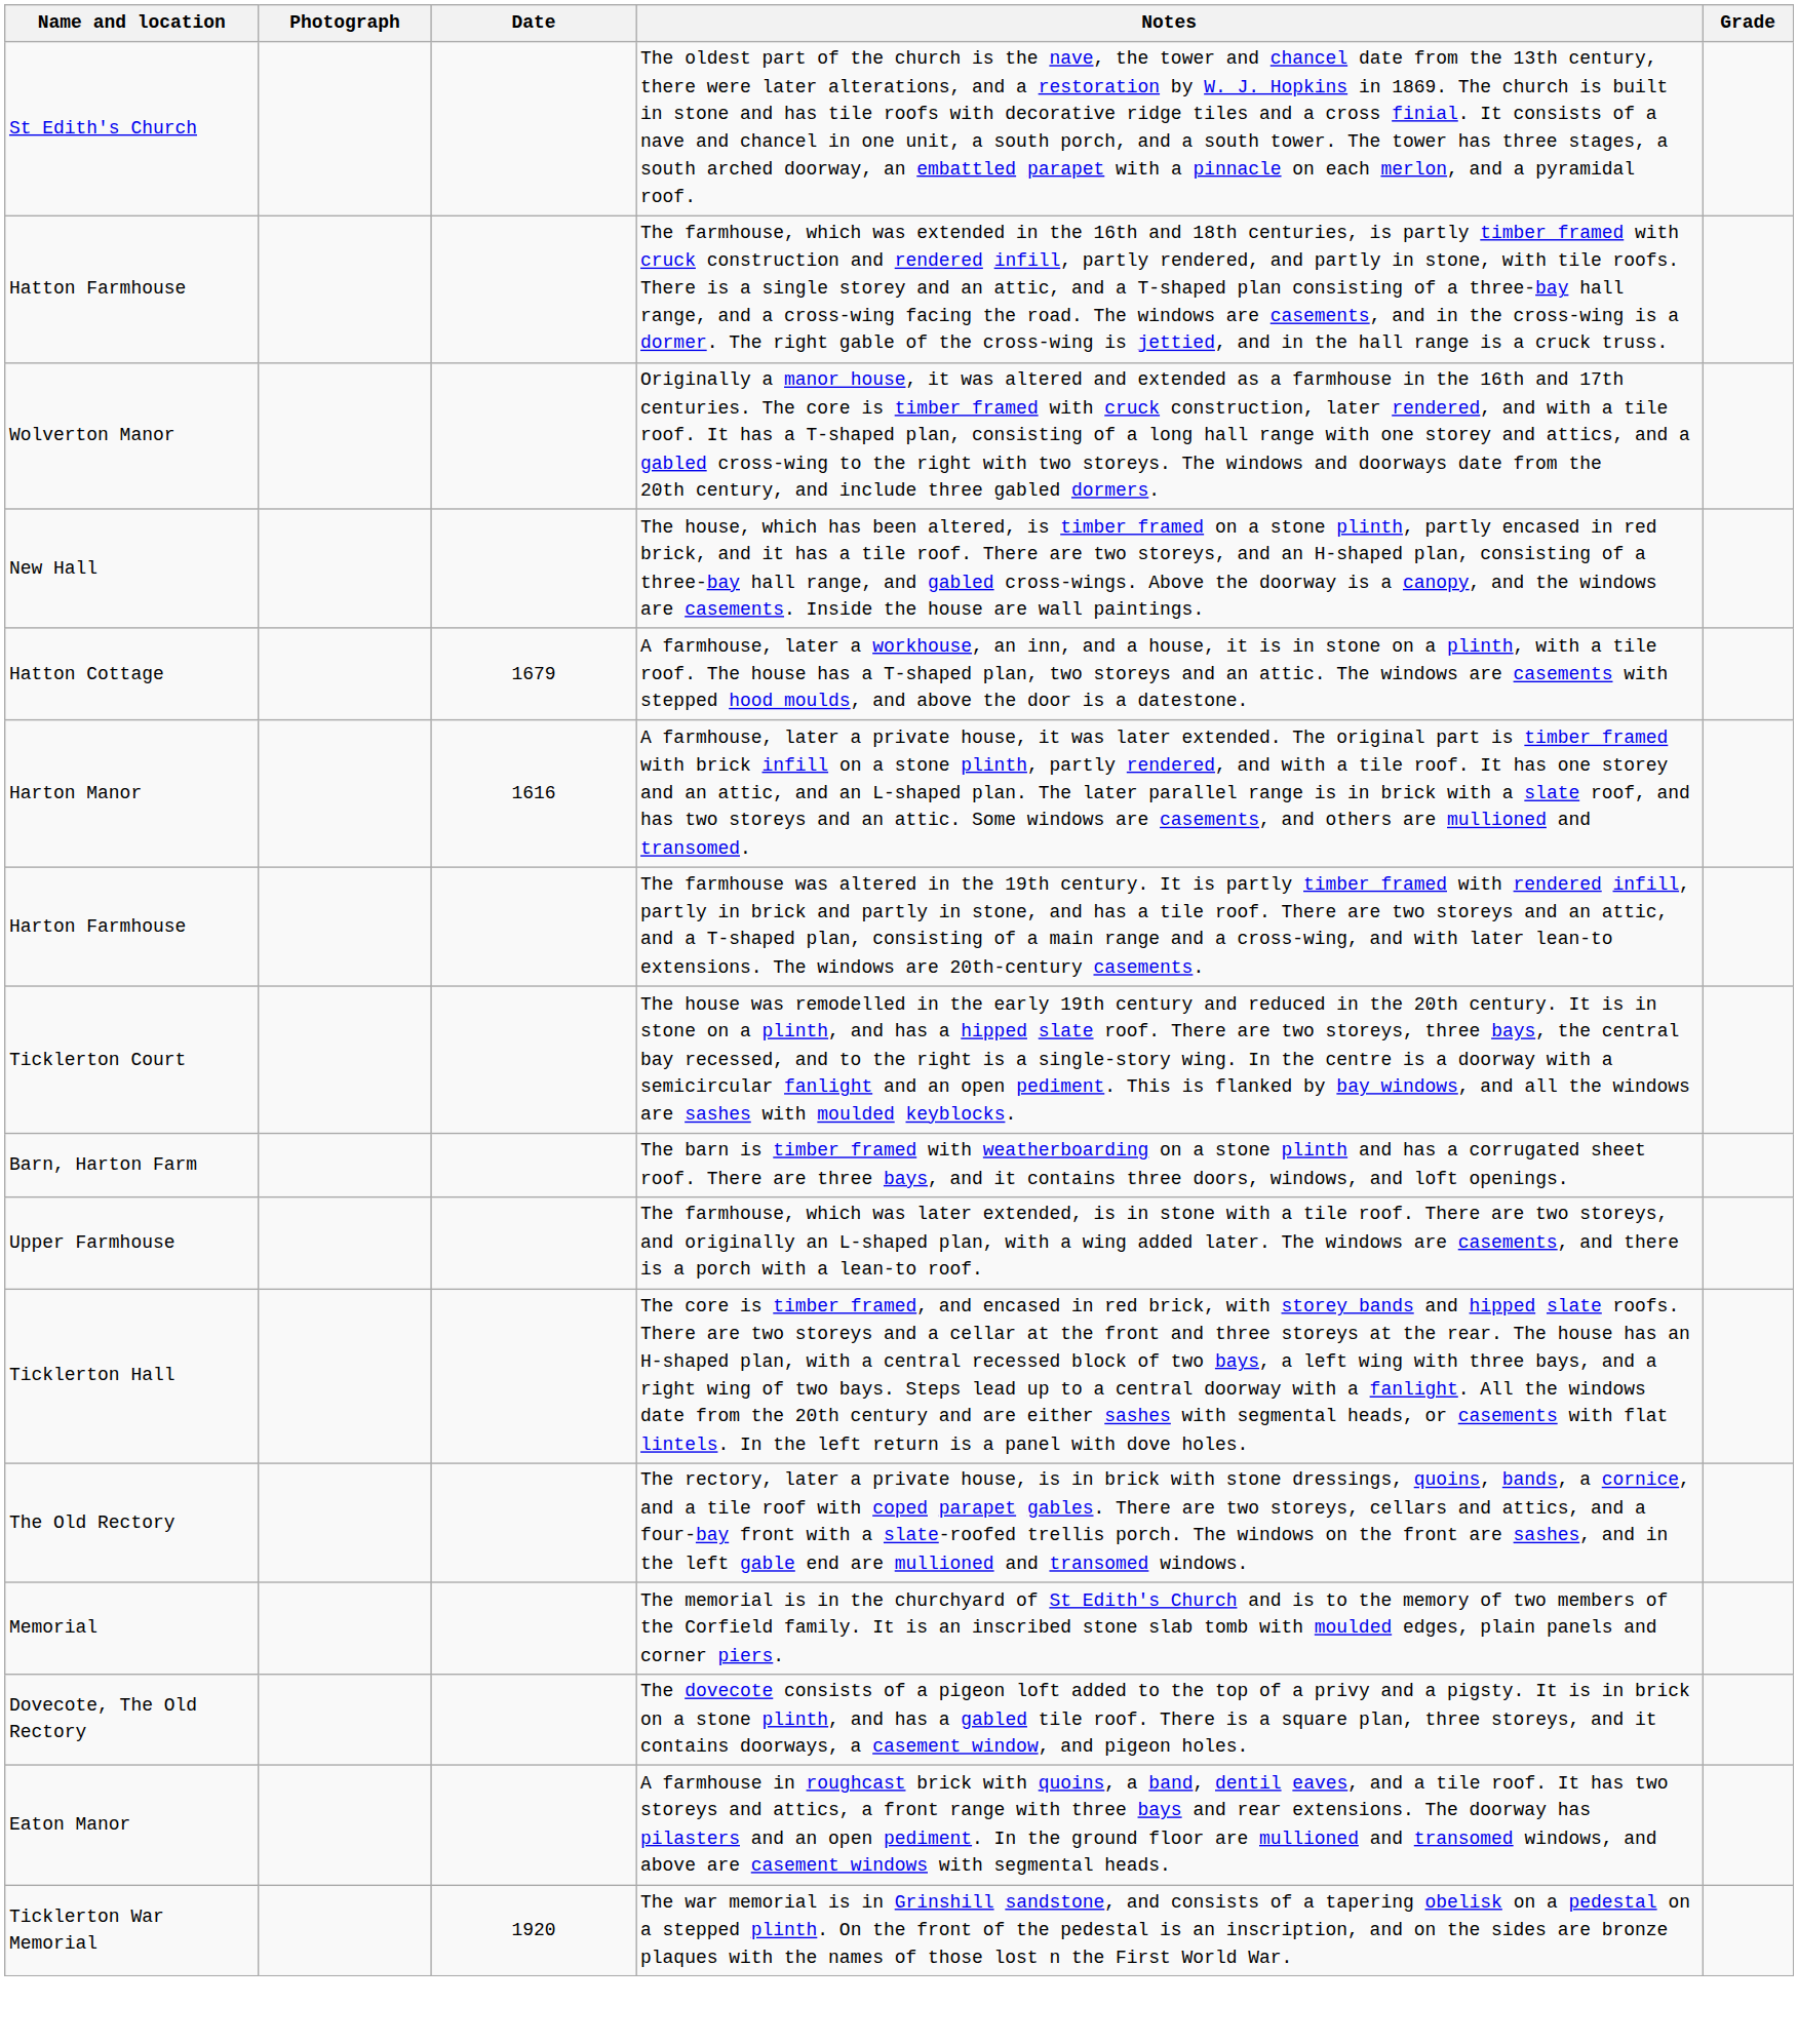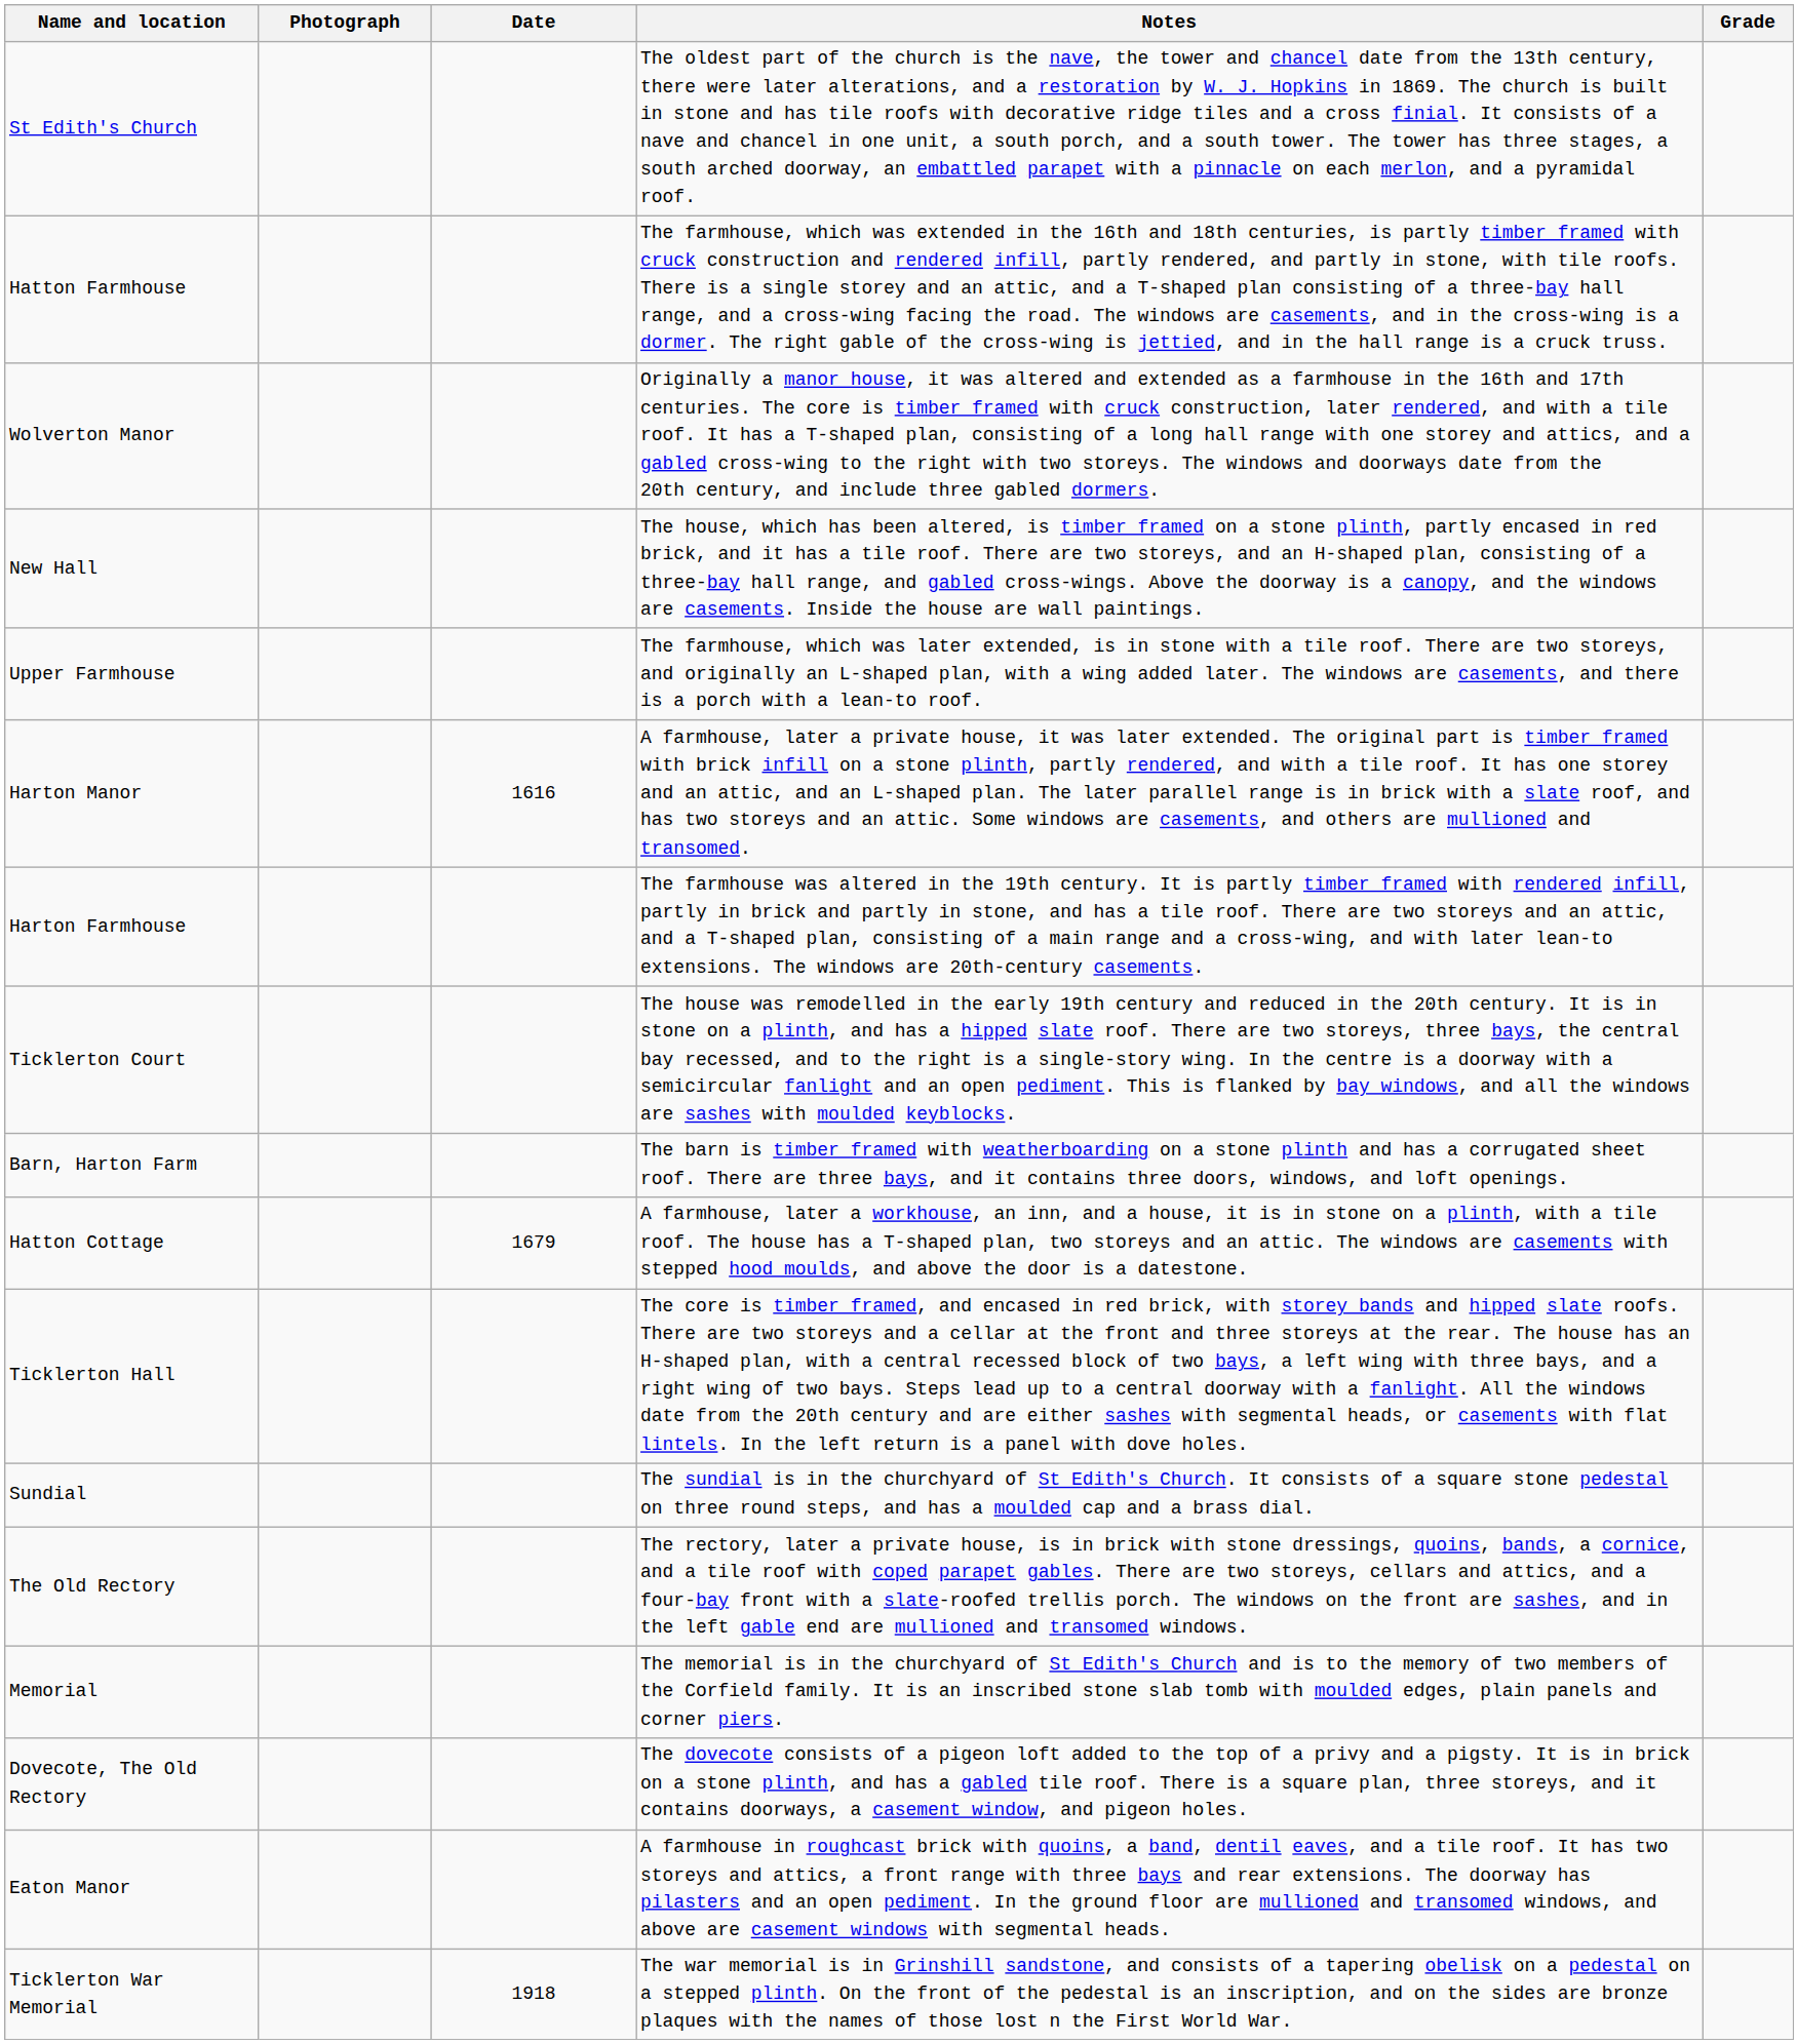rows swapped: Upper Farmhouse <-> Hatton Cottage
+ row: Sundial | The sundial is in the churchyard of St Edith's Church. It consists of a square stone pedestal on three round steps, and has a moulded cap and a brass dial.
Ticklerton War Memorial | Date: 1920 -> 1918
